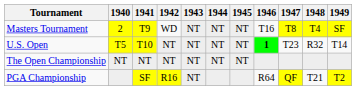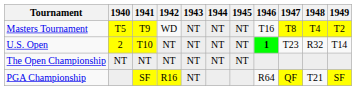Masters Tournament | 1940: 2 -> T5
Masters Tournament | 1949: SF -> T2
U.S. Open | 1940: T5 -> 2
PGA Championship | 1949: T2 -> SF
